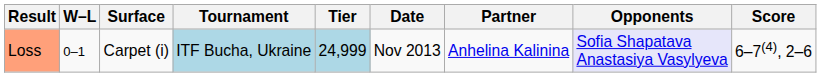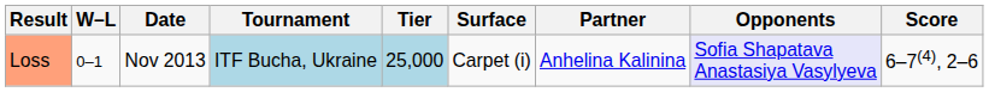columns swapped: Date <-> Surface
Loss | Tier: 24,999 -> 25,000
